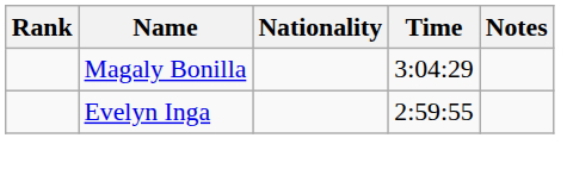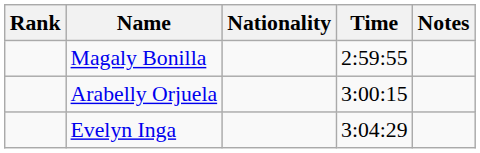Magaly Bonilla | Time: 3:04:29 -> 2:59:55
+ row: Arabelly Orjuela | 3:00:15
Evelyn Inga | Time: 2:59:55 -> 3:04:29
